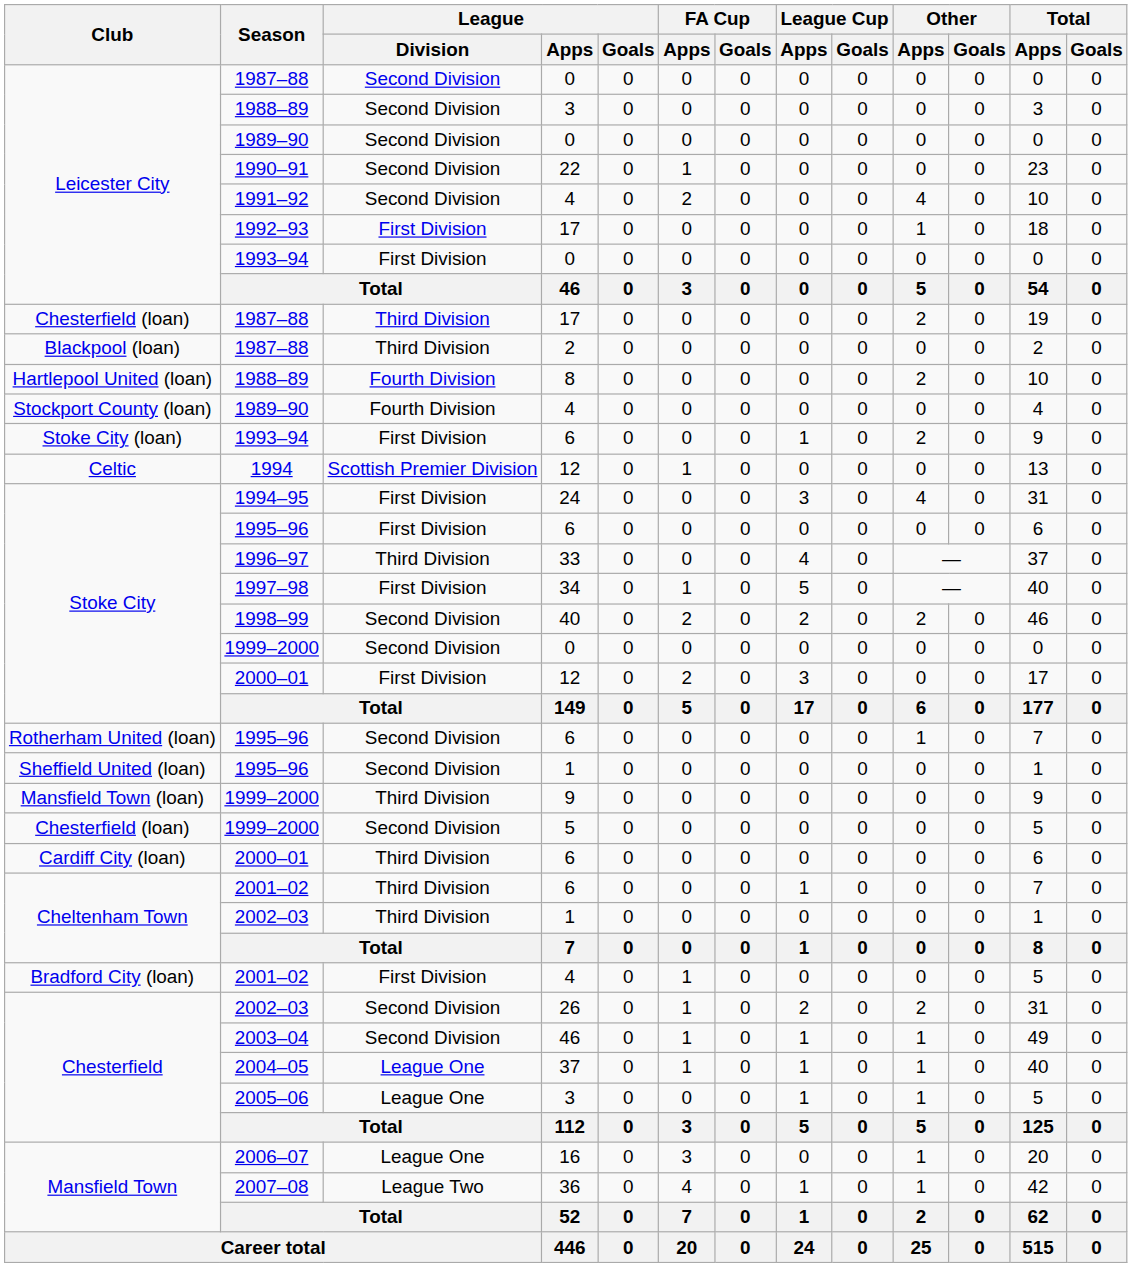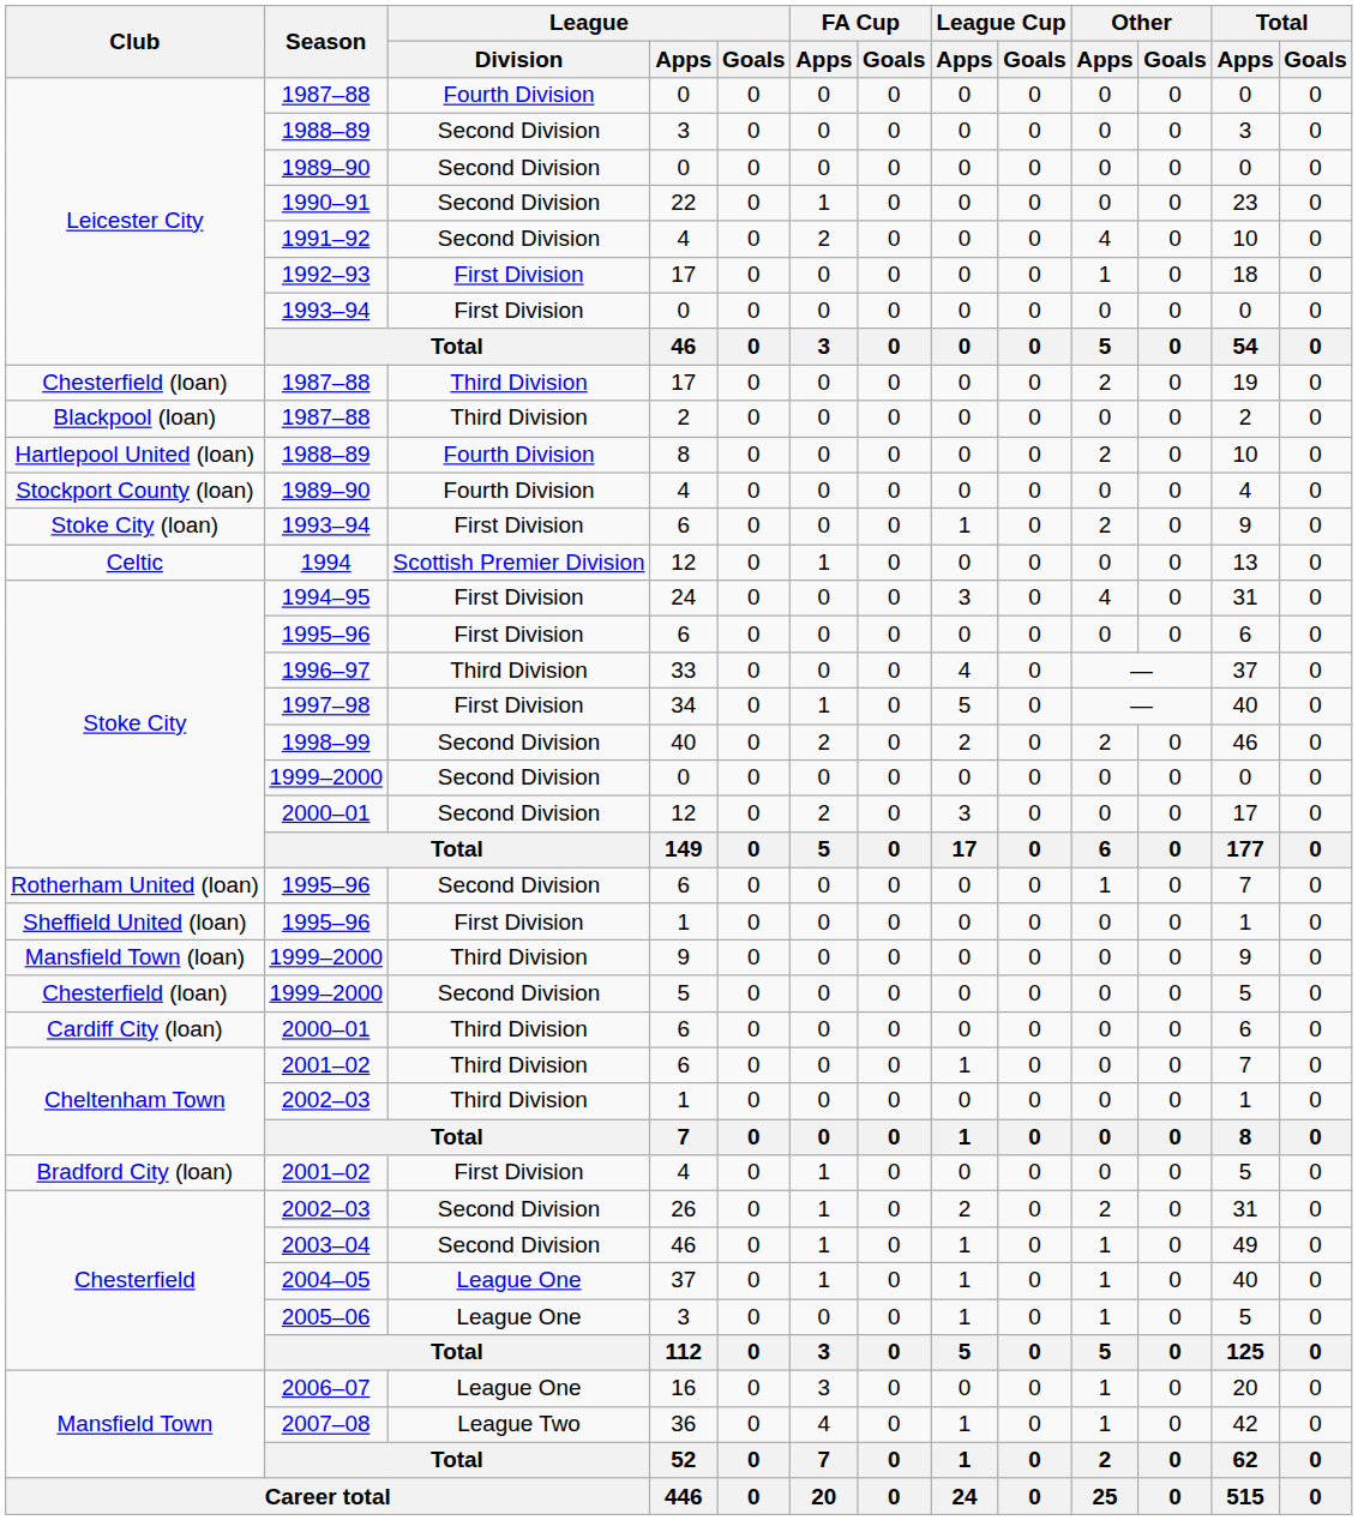Leicester City / 1987–88 | League / Division: Second Division -> Fourth Division
Stoke City / 2000–01 | League / Division: First Division -> Second Division
Sheffield United (loan) / 1995–96 | League / Division: Second Division -> First Division
